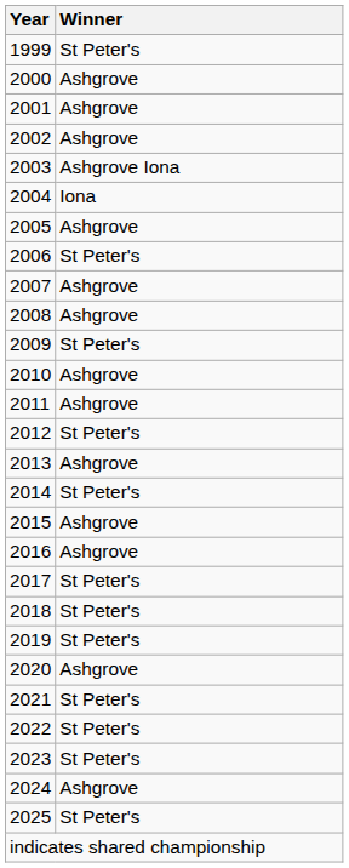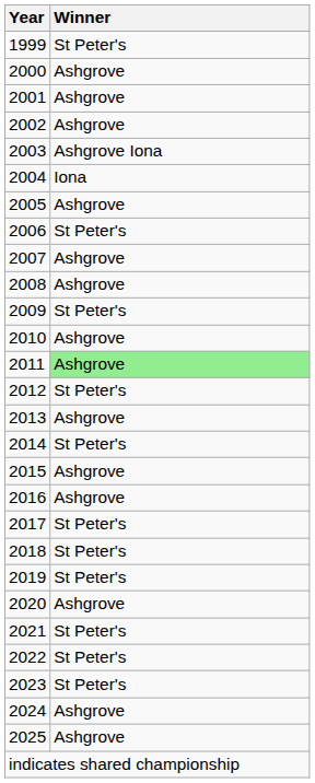2011 | Winner: no background -> lightgreen background
2025 | Winner: St Peter's -> Ashgrove
